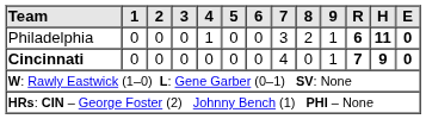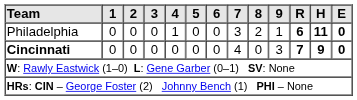Cincinnati | 9: 1 -> 3
